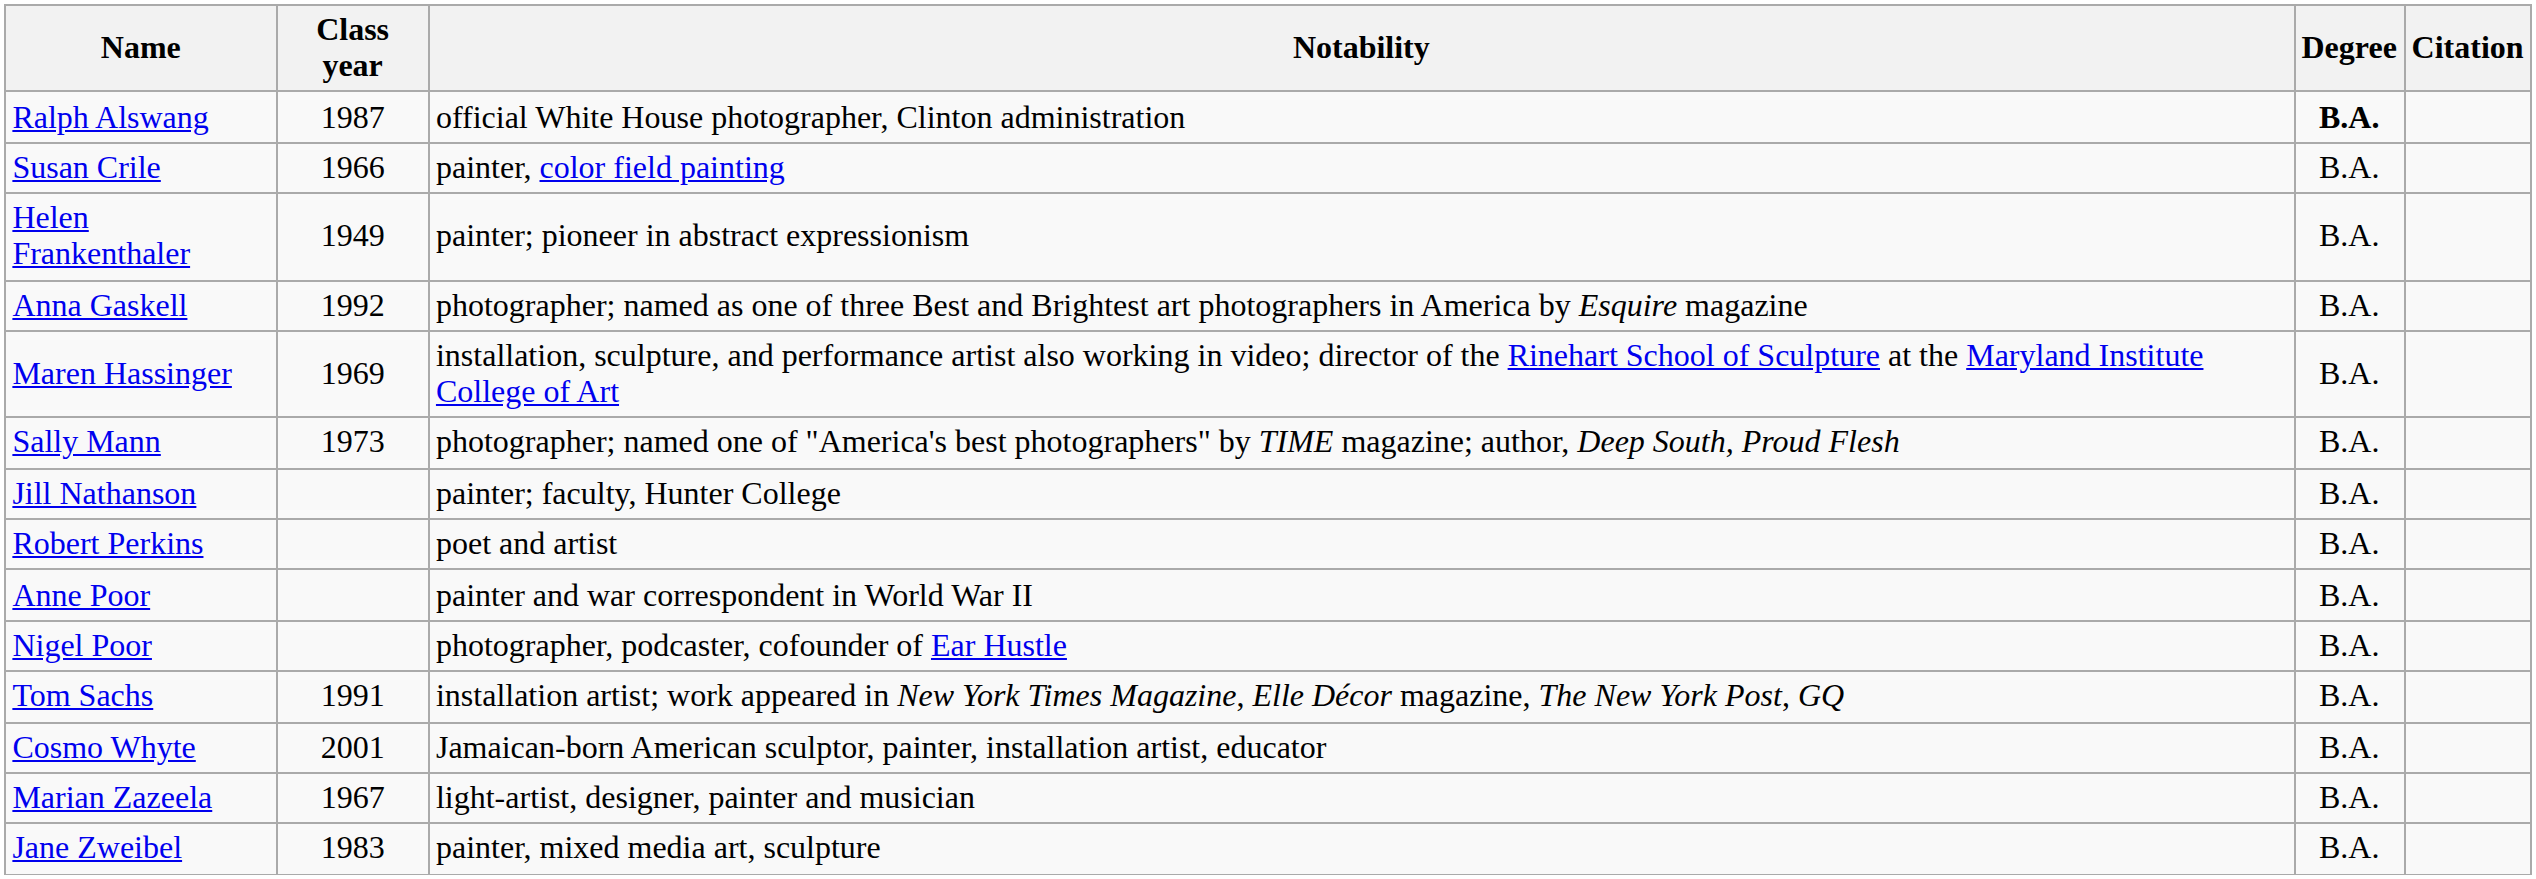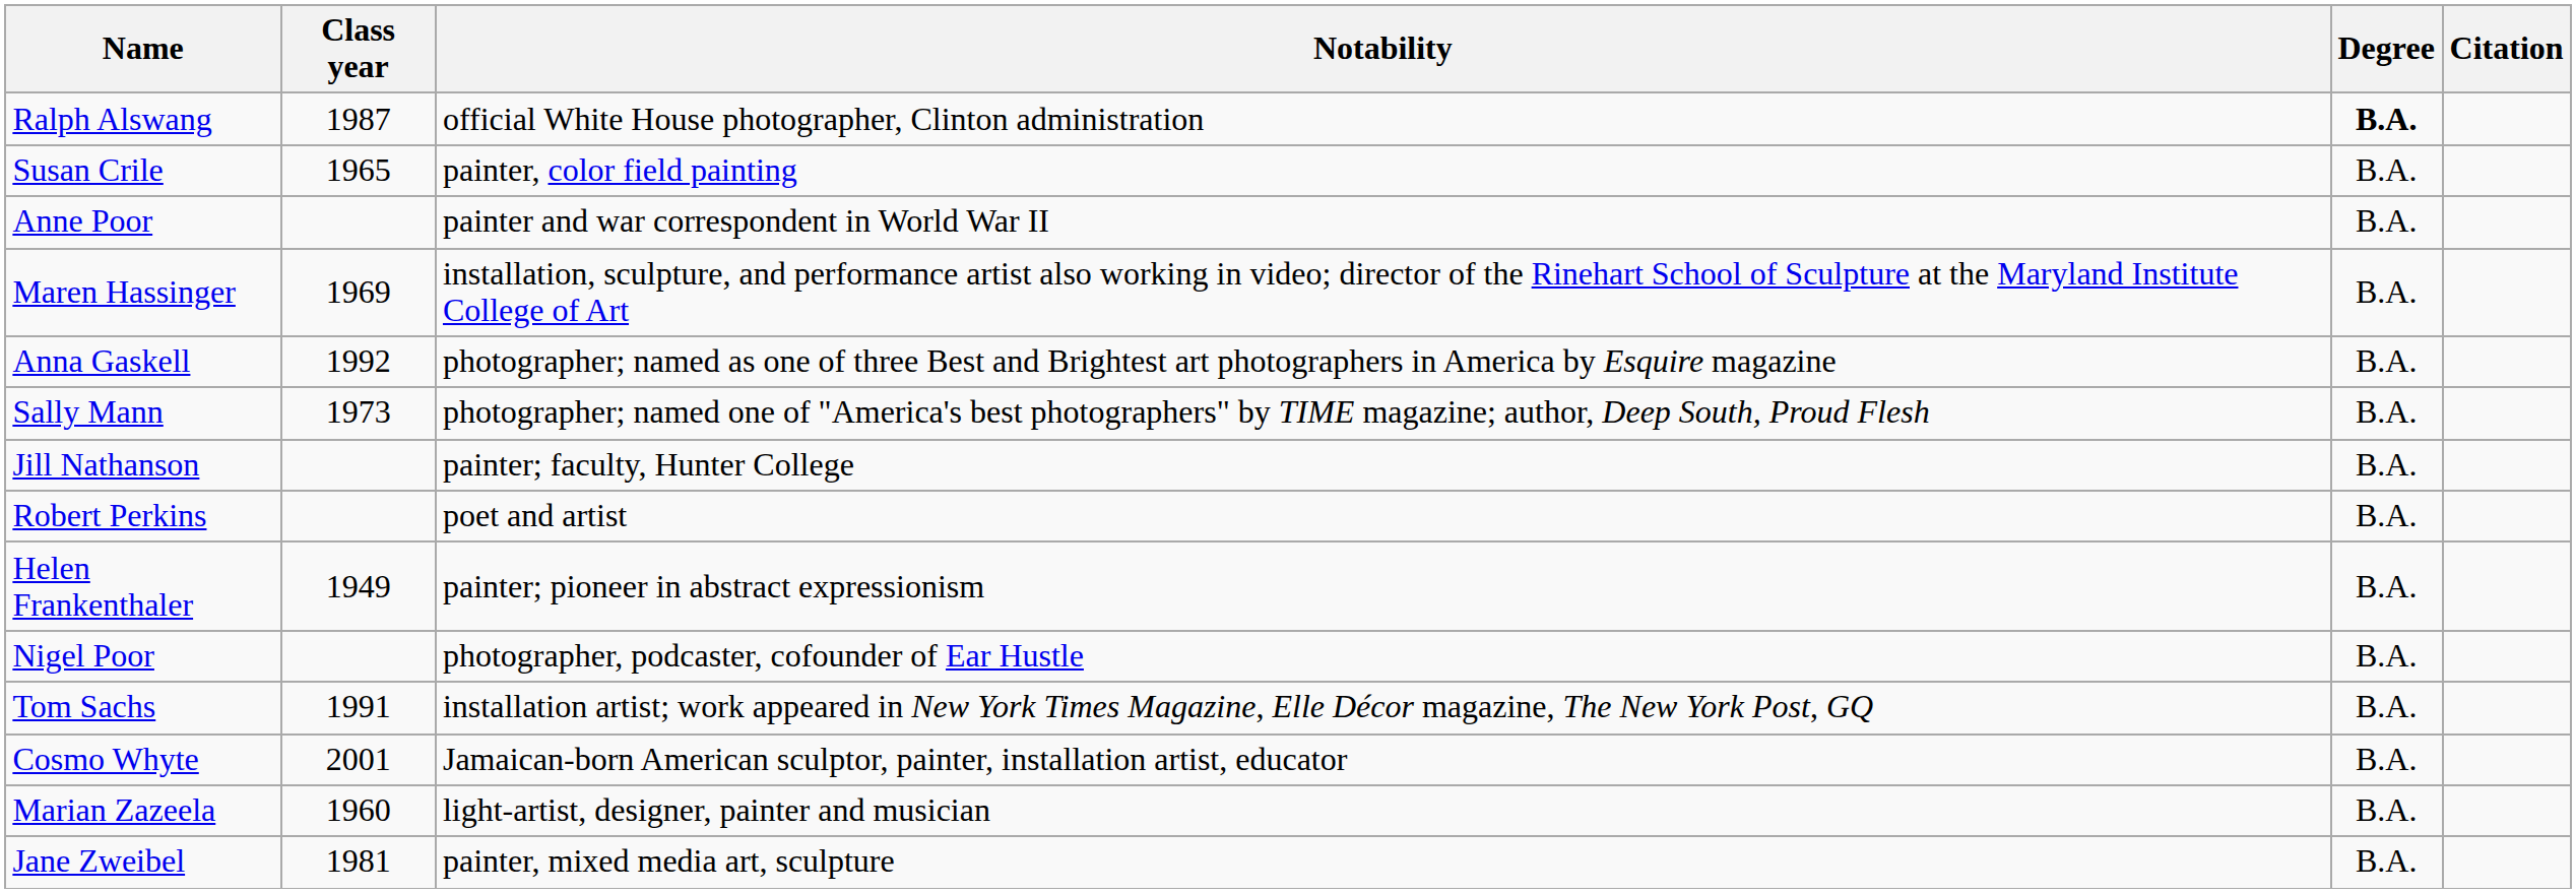Susan Crile | Class year: 1966 -> 1965
rows swapped: Helen Frankenthaler <-> Anne Poor
rows swapped: Anna Gaskell <-> Maren Hassinger
Marian Zazeela | Class year: 1967 -> 1960
Jane Zweibel | Class year: 1983 -> 1981
